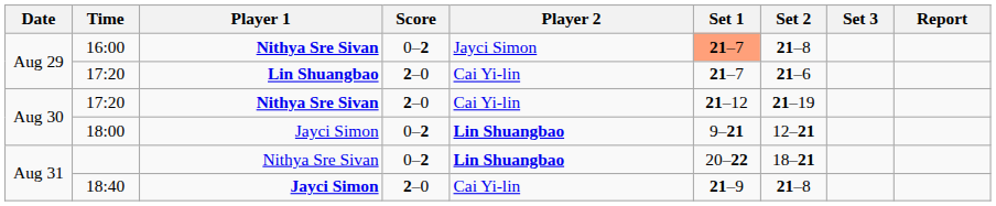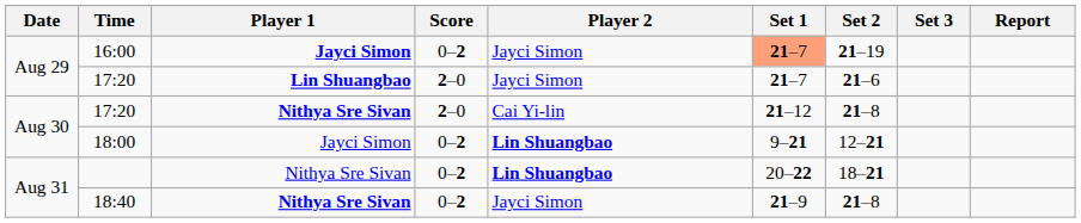16:00 | Player 1: Nithya Sre Sivan -> Jayci Simon
16:00 | Set 2: 21–8 -> 21–19
Aug 29 / 17:20 | Player 2: Cai Yi-lin -> Jayci Simon
Aug 30 / 17:20 | Set 2: 21–19 -> 21–8
18:40 | Player 1: Jayci Simon -> Nithya Sre Sivan
18:40 | Score: 2–0 -> 0–2
18:40 | Player 2: Cai Yi-lin -> Jayci Simon
